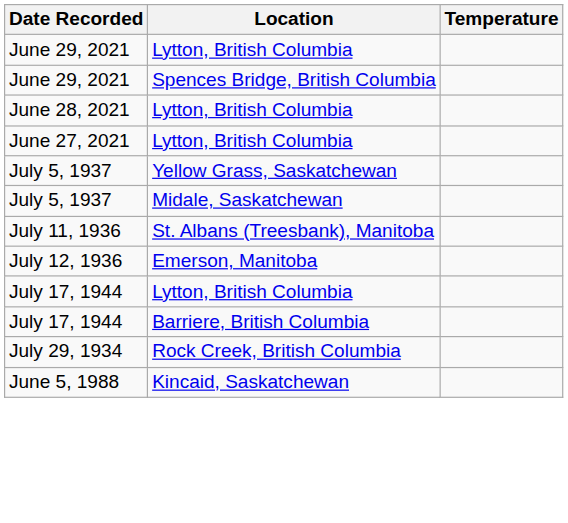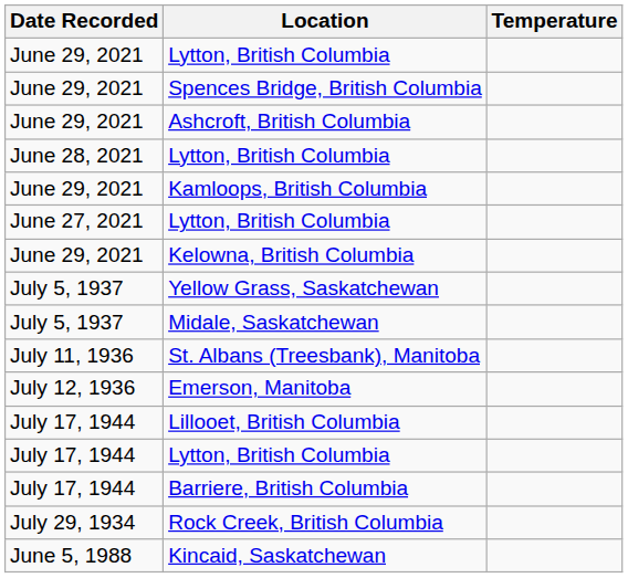+ row: June 29, 2021 | Ashcroft, British Columbia
+ row: June 29, 2021 | Kamloops, British Columbia
+ row: June 29, 2021 | Kelowna, British Columbia
+ row: July 17, 1944 | Lillooet, British Columbia
